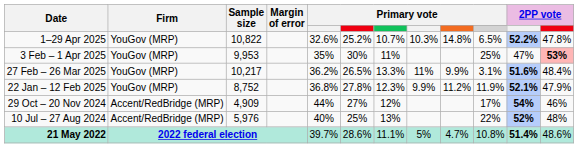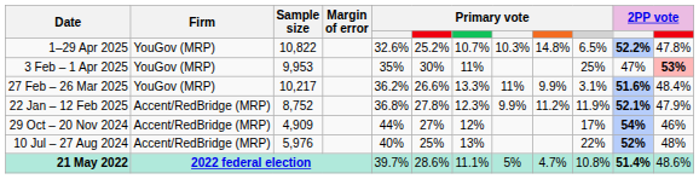27 Feb – 26 Mar 2025 | column 6: 26.5% -> 26.6%
22 Jan – 12 Feb 2025 | Firm: YouGov (MRP) -> Accent/RedBridge (MRP)
